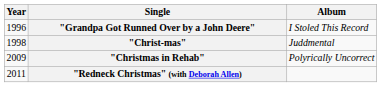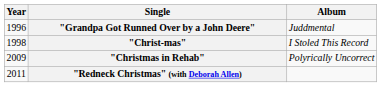"Grandpa Got Runned Over by a John Deere" | Album: I Stoled This Record -> Juddmental
"Christ-mas" | Album: Juddmental -> I Stoled This Record
